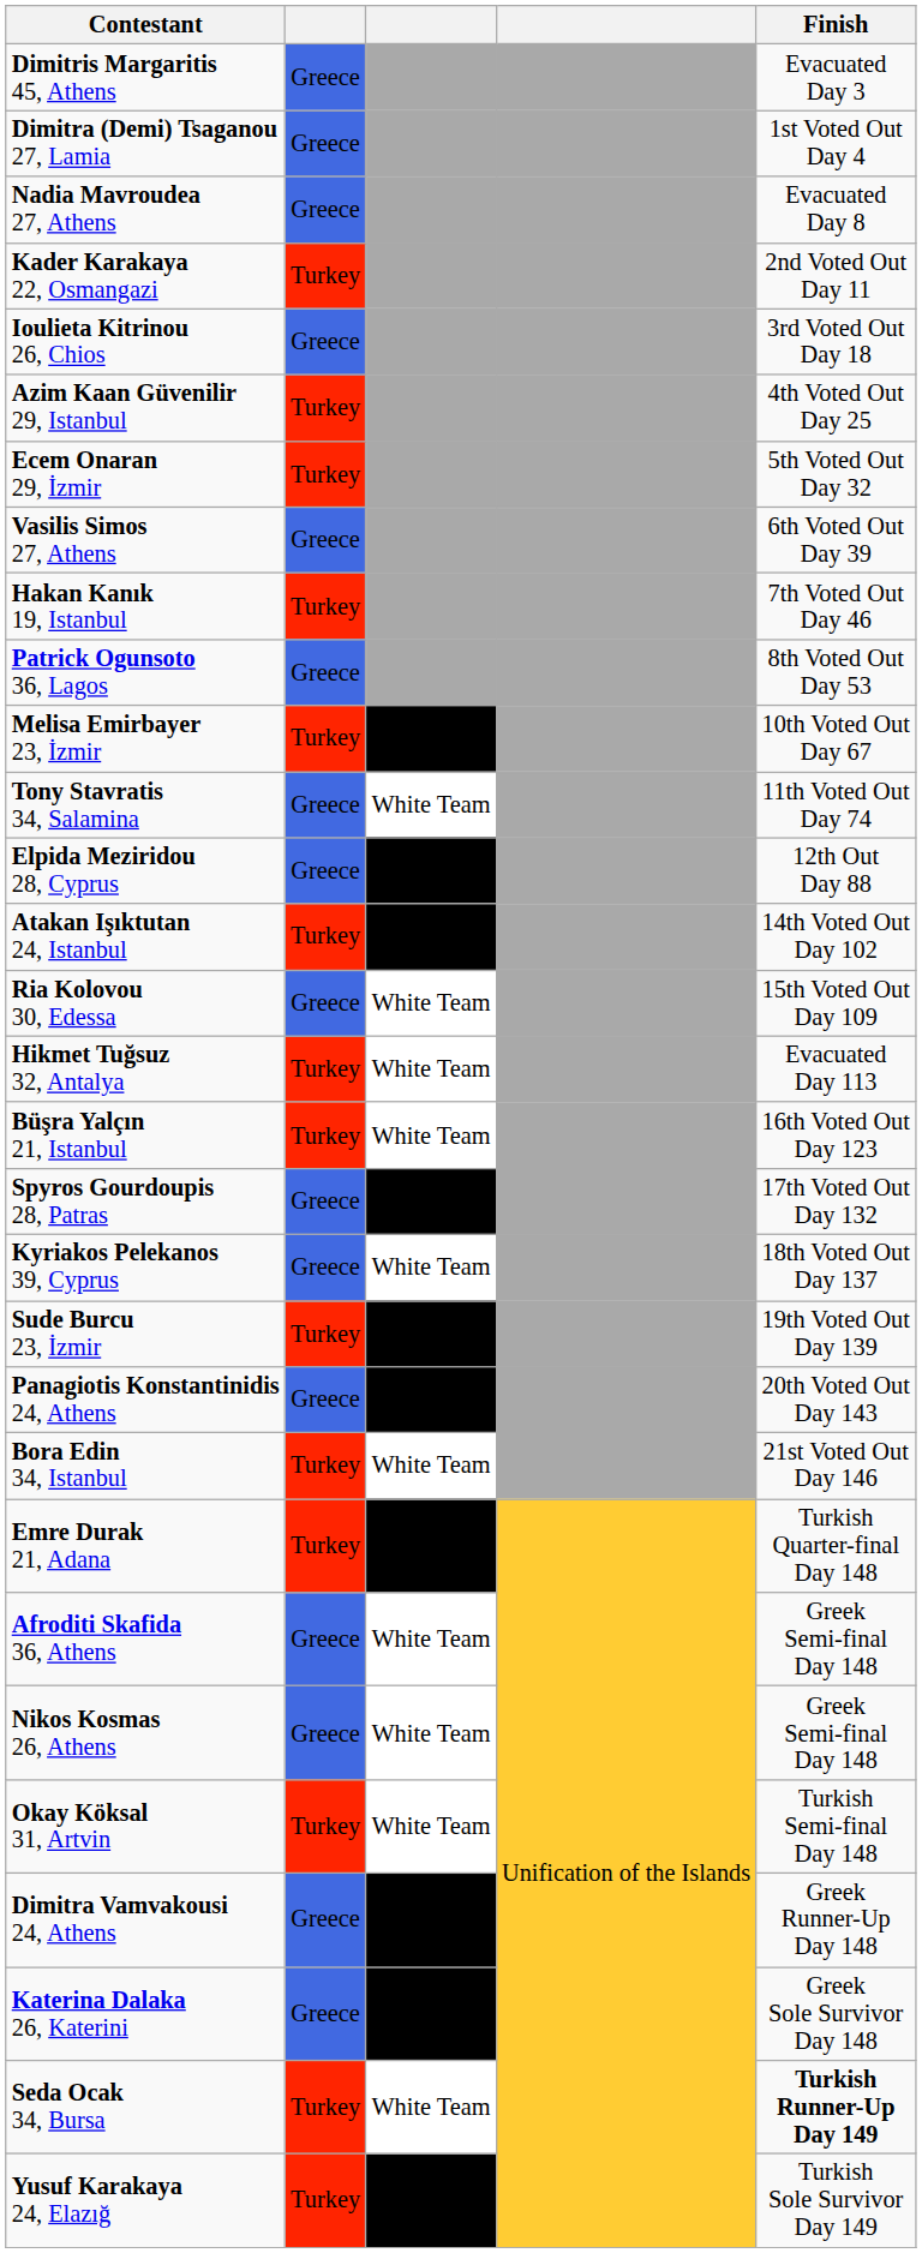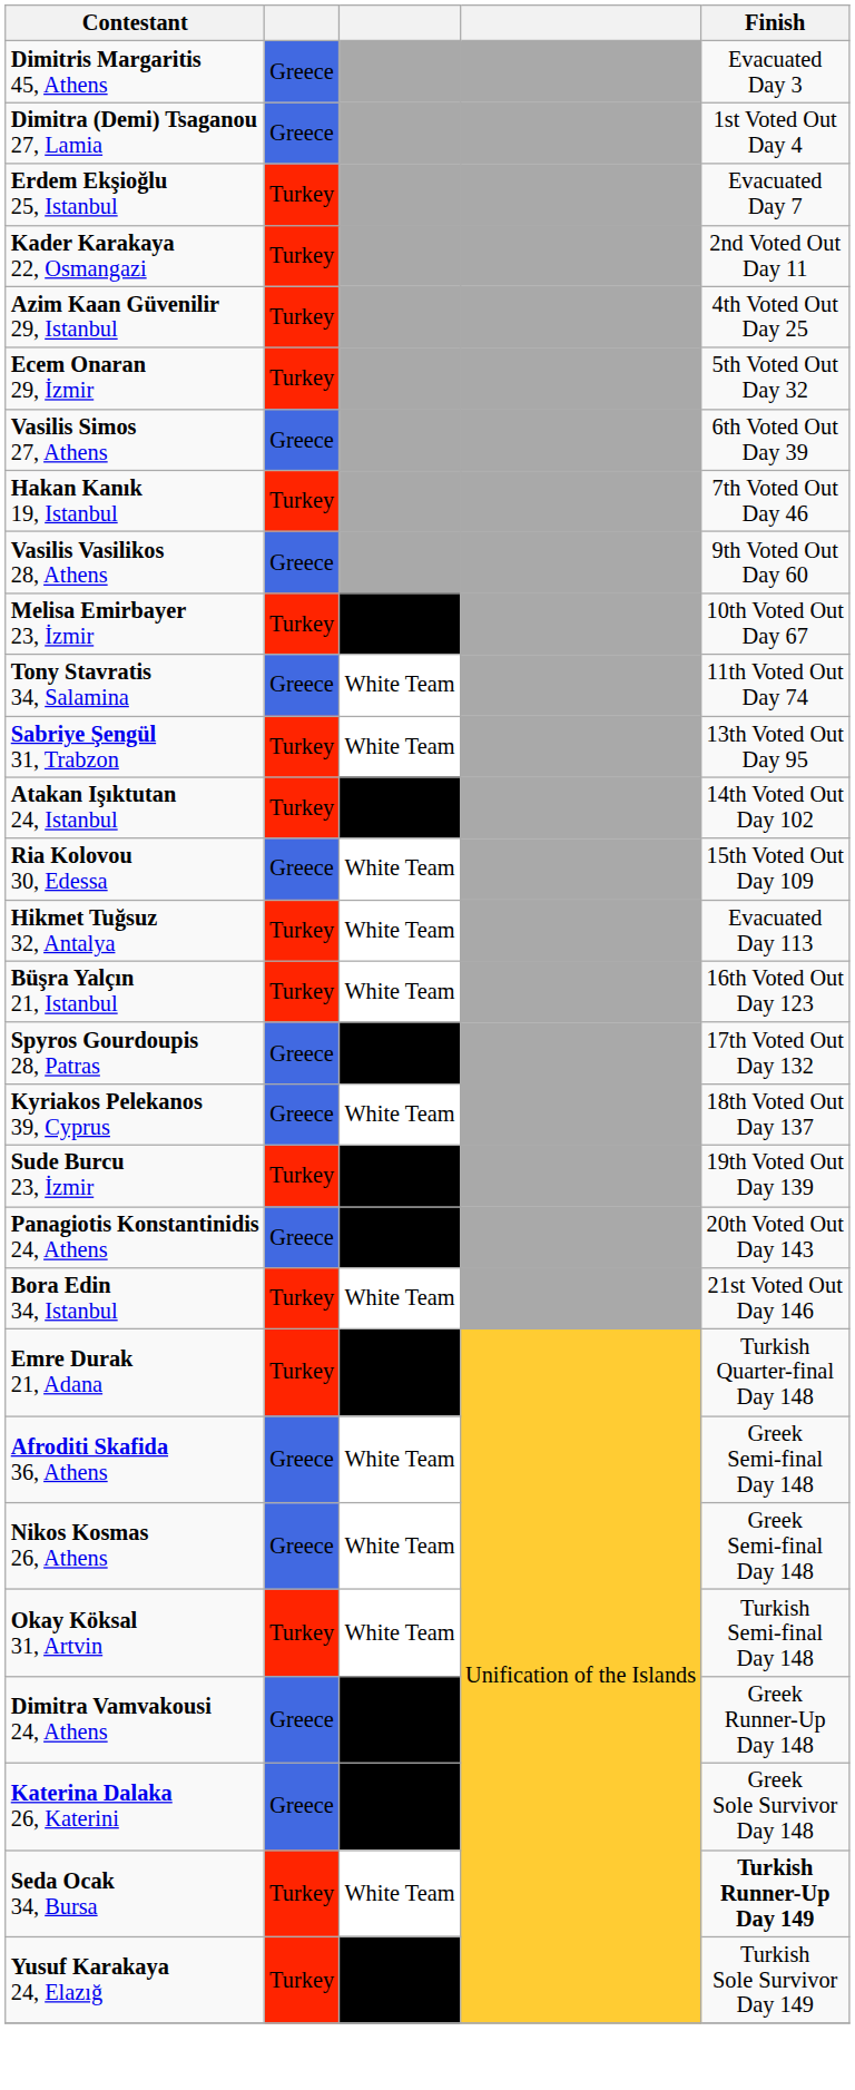+ row: Erdem Ekşioğlu 25, Istanbul | Turkey | Evacuated Day 7
- row: Nadia Mavroudea 27, Athens | Greece | Evacuated Day 8
- row: Ioulieta Kitrinou 26, Chios | Greece | 3rd Voted Out Day 18
- row: Patrick Ogunsoto 36, Lagos | Greece | 8th Voted Out Day 53
+ row: Vasilis Vasilikos 28, Athens | Greece | 9th Voted Out Day 60
- row: Elpida Meziridou 28, Cyprus | Greece | Black Team | 12th Out Day 88
+ row: Sabriye Şengül 31, Trabzon | Turkey | White Team | 13th Voted Out Day 95
